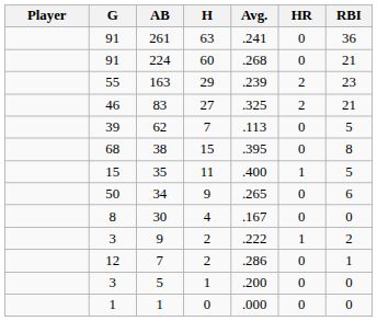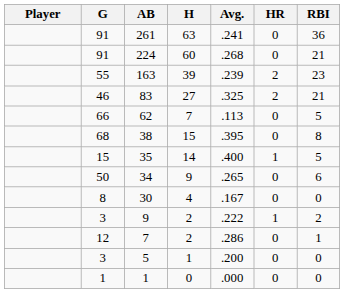163 | H: 29 -> 39
62 | G: 39 -> 66
35 | H: 11 -> 14
